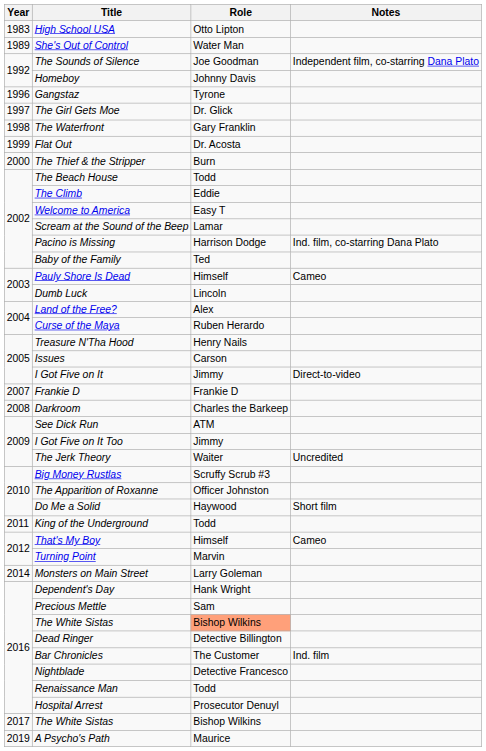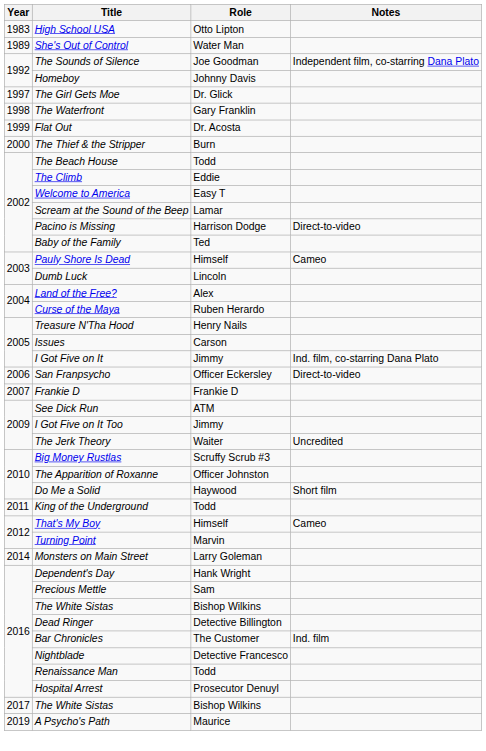- row: 1996 | Gangstaz | Tyrone
Pacino is Missing | Notes: Ind. film, co-starring Dana Plato -> Direct-to-video
I Got Five on It | Notes: Direct-to-video -> Ind. film, co-starring Dana Plato
+ row: 2006 | San Franpsycho | Officer Eckersley | Direct-to-video
- row: 2008 | Darkroom | Charles the Barkeep
2016 / The White Sistas | Role: lightsalmon background -> no background
